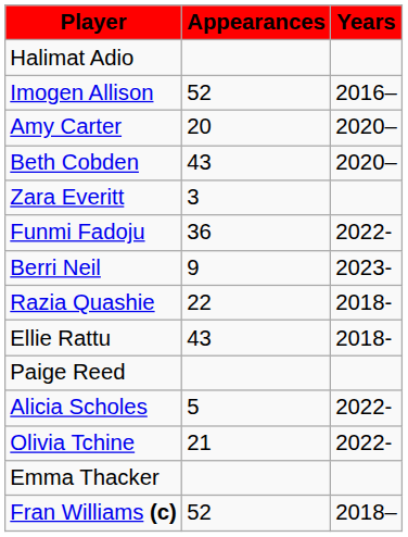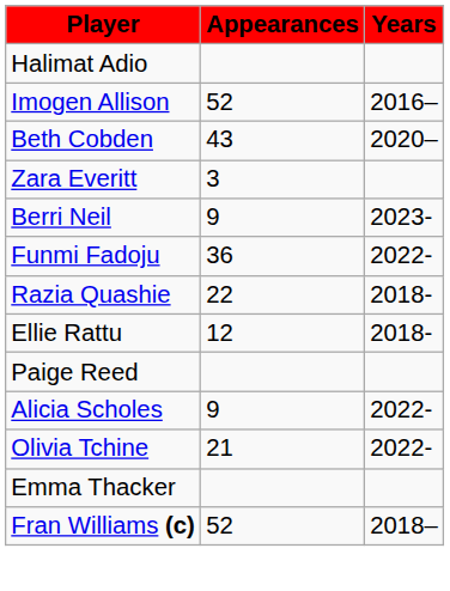- row: Amy Carter | 20 | 2020–
rows swapped: Funmi Fadoju <-> Berri Neil
Ellie Rattu | Appearances: 43 -> 12
Alicia Scholes | Appearances: 5 -> 9
